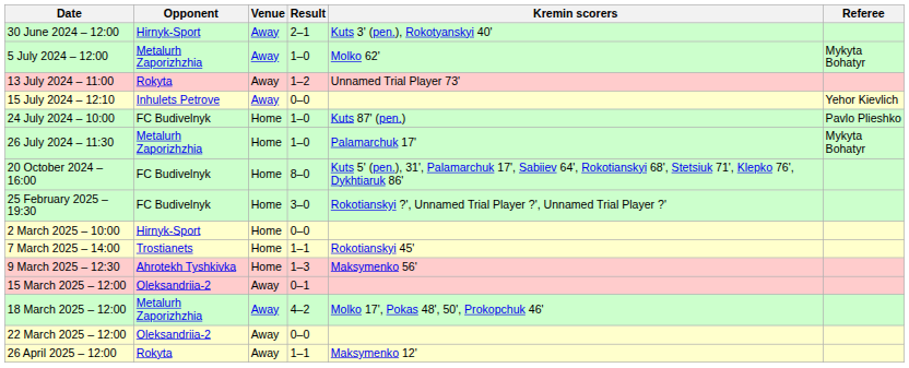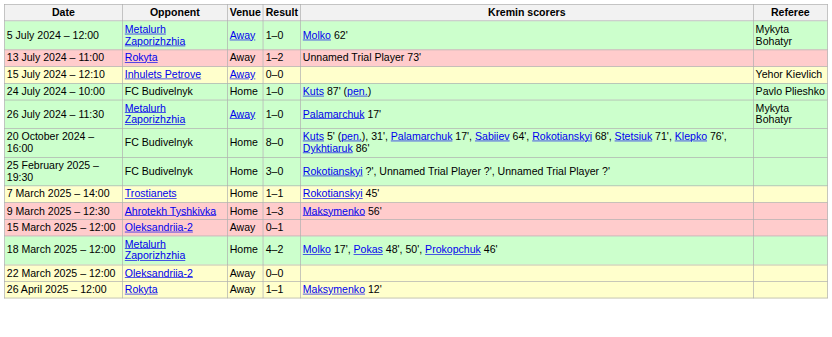- row: 30 June 2024 – 12:00 | Hirnyk-Sport | Away | 2–1 | Kuts 3' (pen.), Rokotyanskyi 40'
26 July 2024 – 11:30 | Venue: Home -> Away
- row: 2 March 2025 – 10:00 | Hirnyk-Sport | Home | 0–0
18 March 2025 – 12:00 | Venue: Away -> Home
